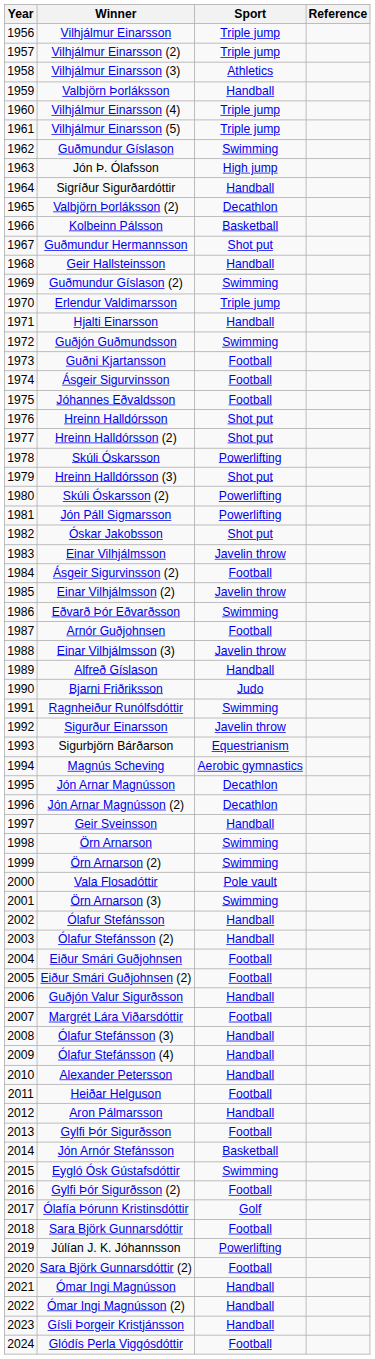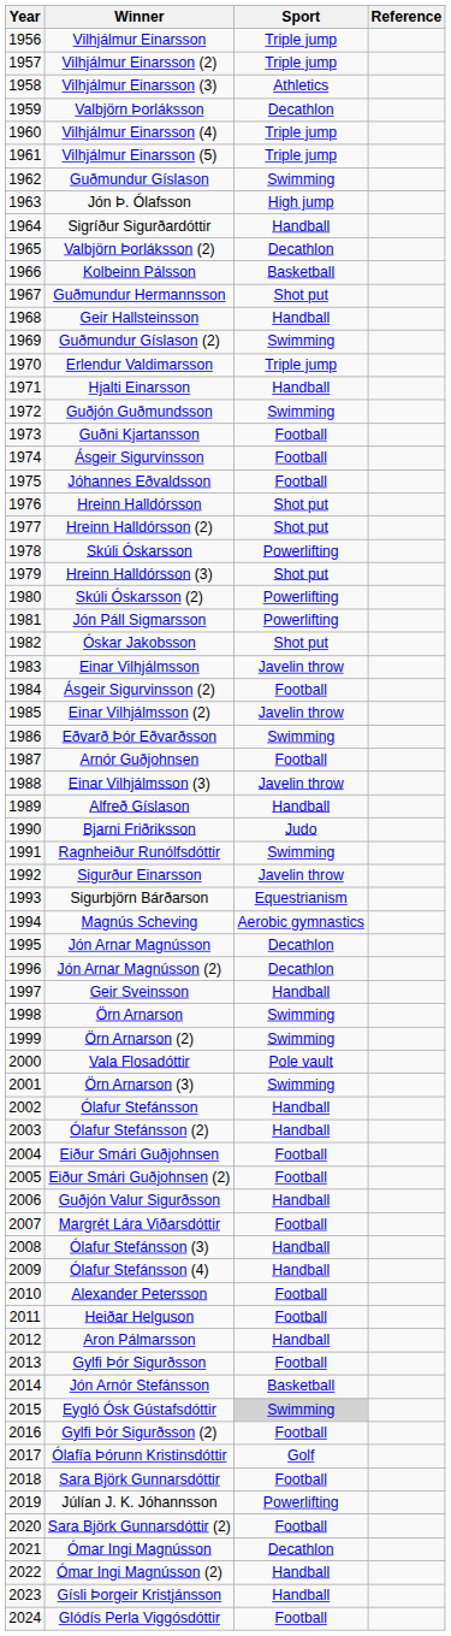Valbjörn Þorláksson | Sport: Handball -> Decathlon
Alexander Petersson | Sport: Handball -> Football
Eygló Ósk Gústafsdóttir | Sport: no background -> lightgrey background
Ómar Ingi Magnússon | Sport: Handball -> Decathlon
